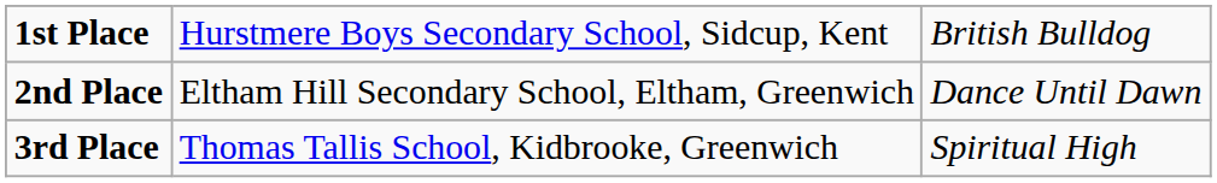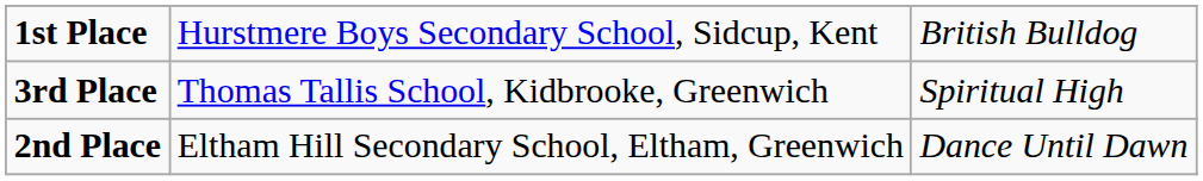rows swapped: 2nd Place <-> 3rd Place
